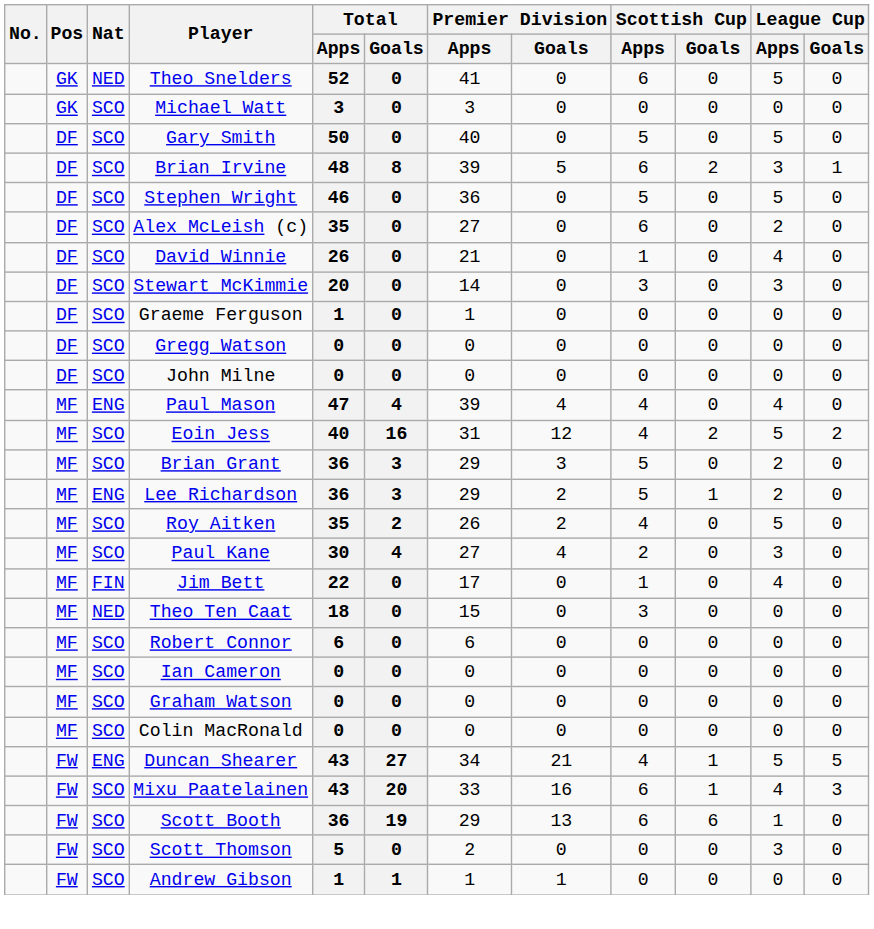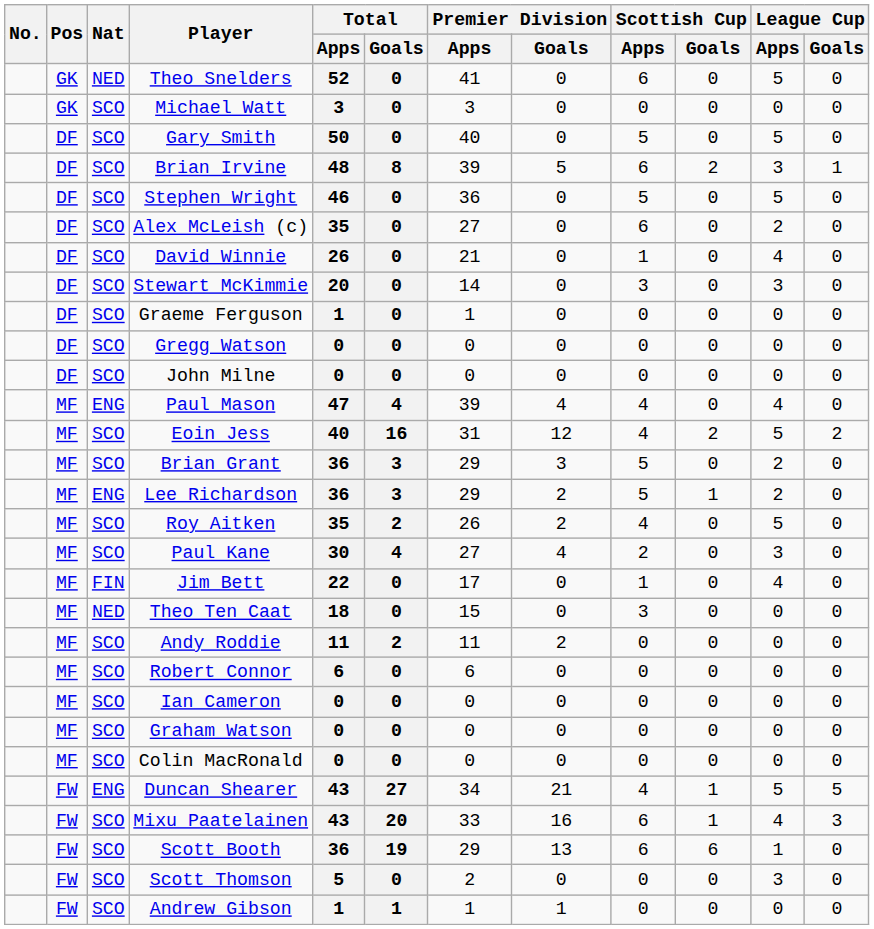+ row: MF | SCO | Andy Roddie | 11 | 2 | 11 | 2 | 0 | 0 | 0 | 0
